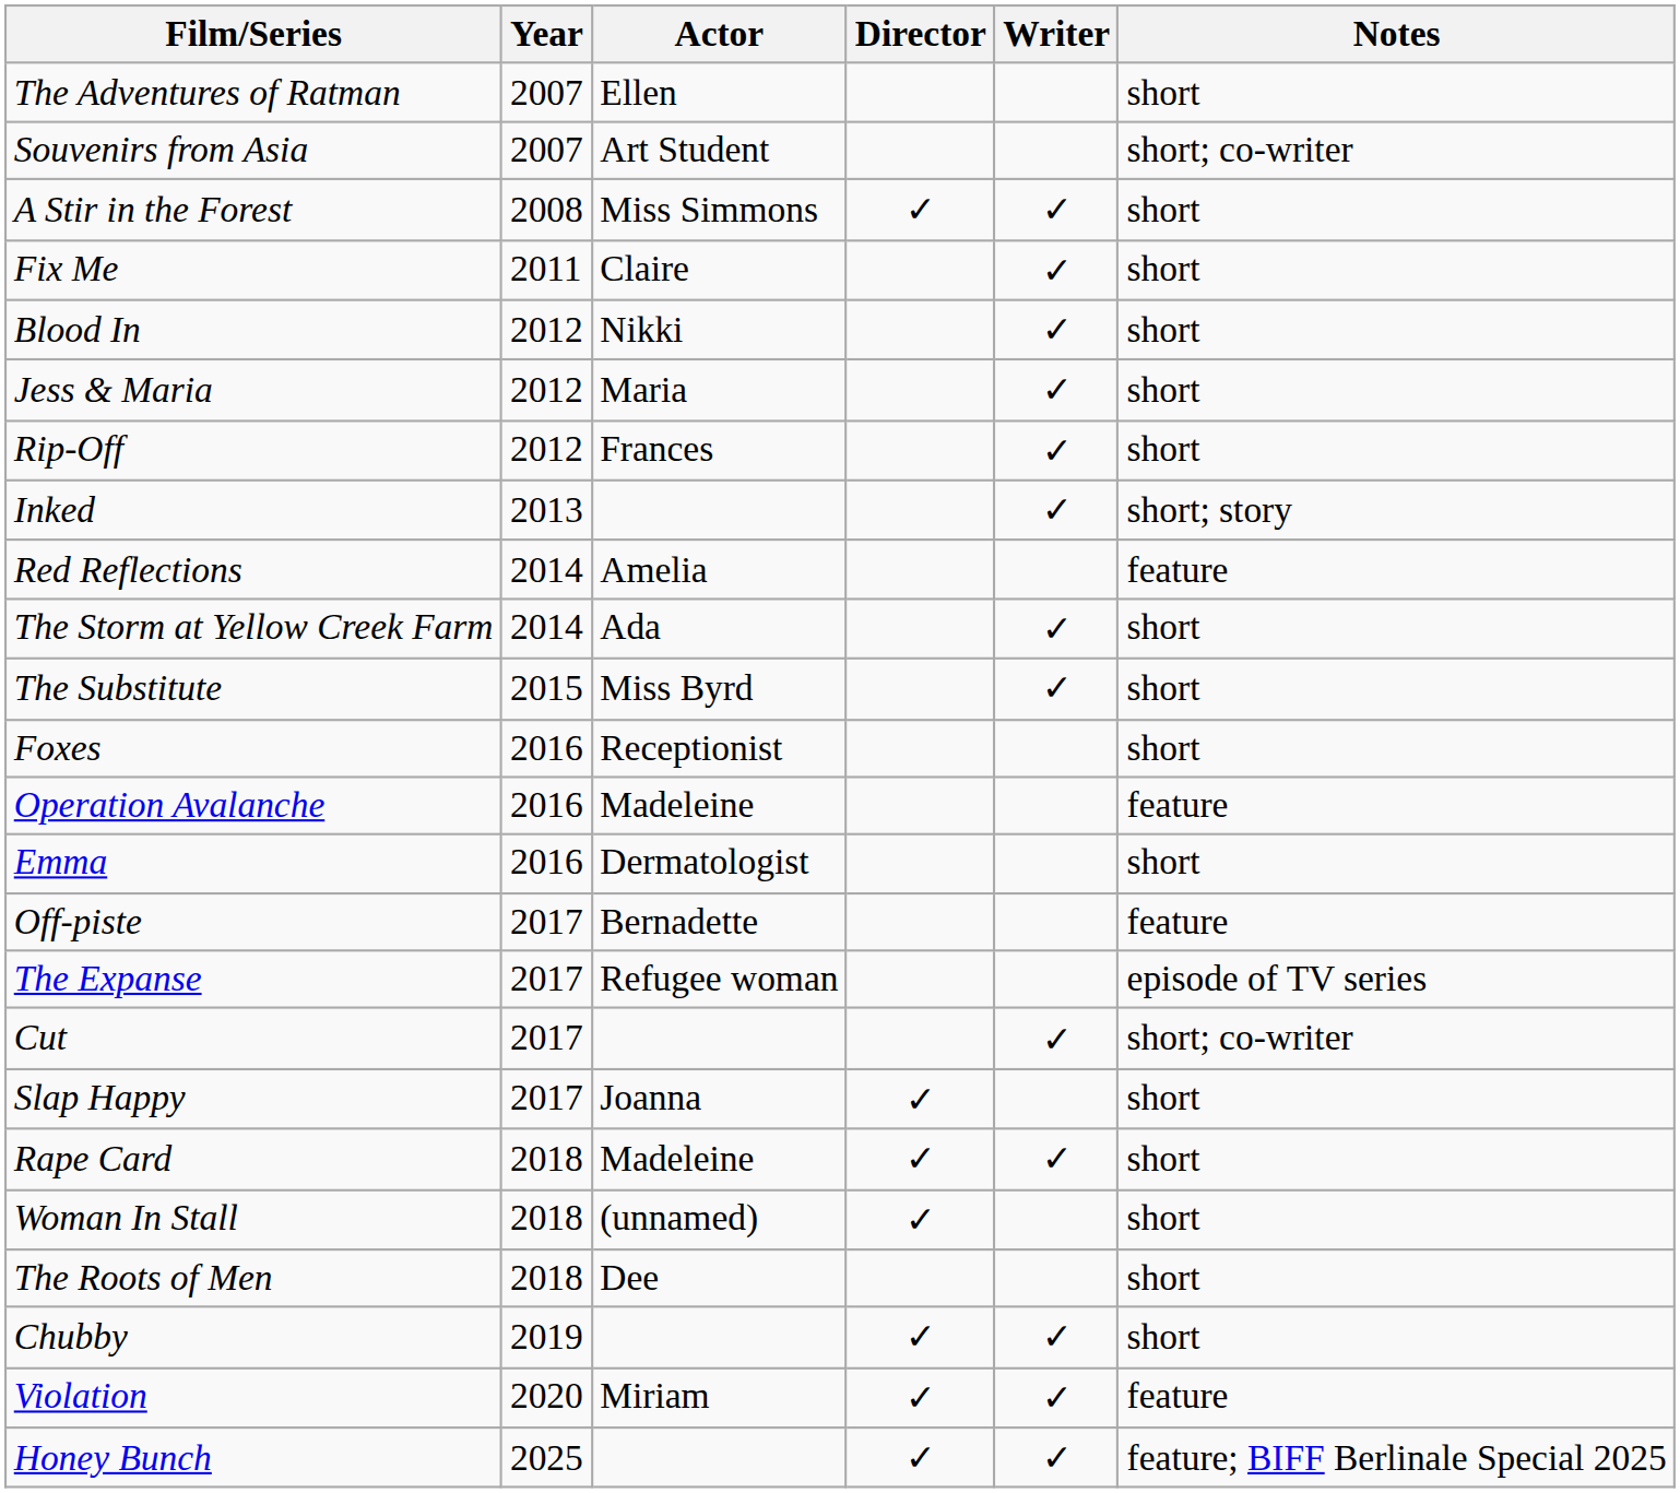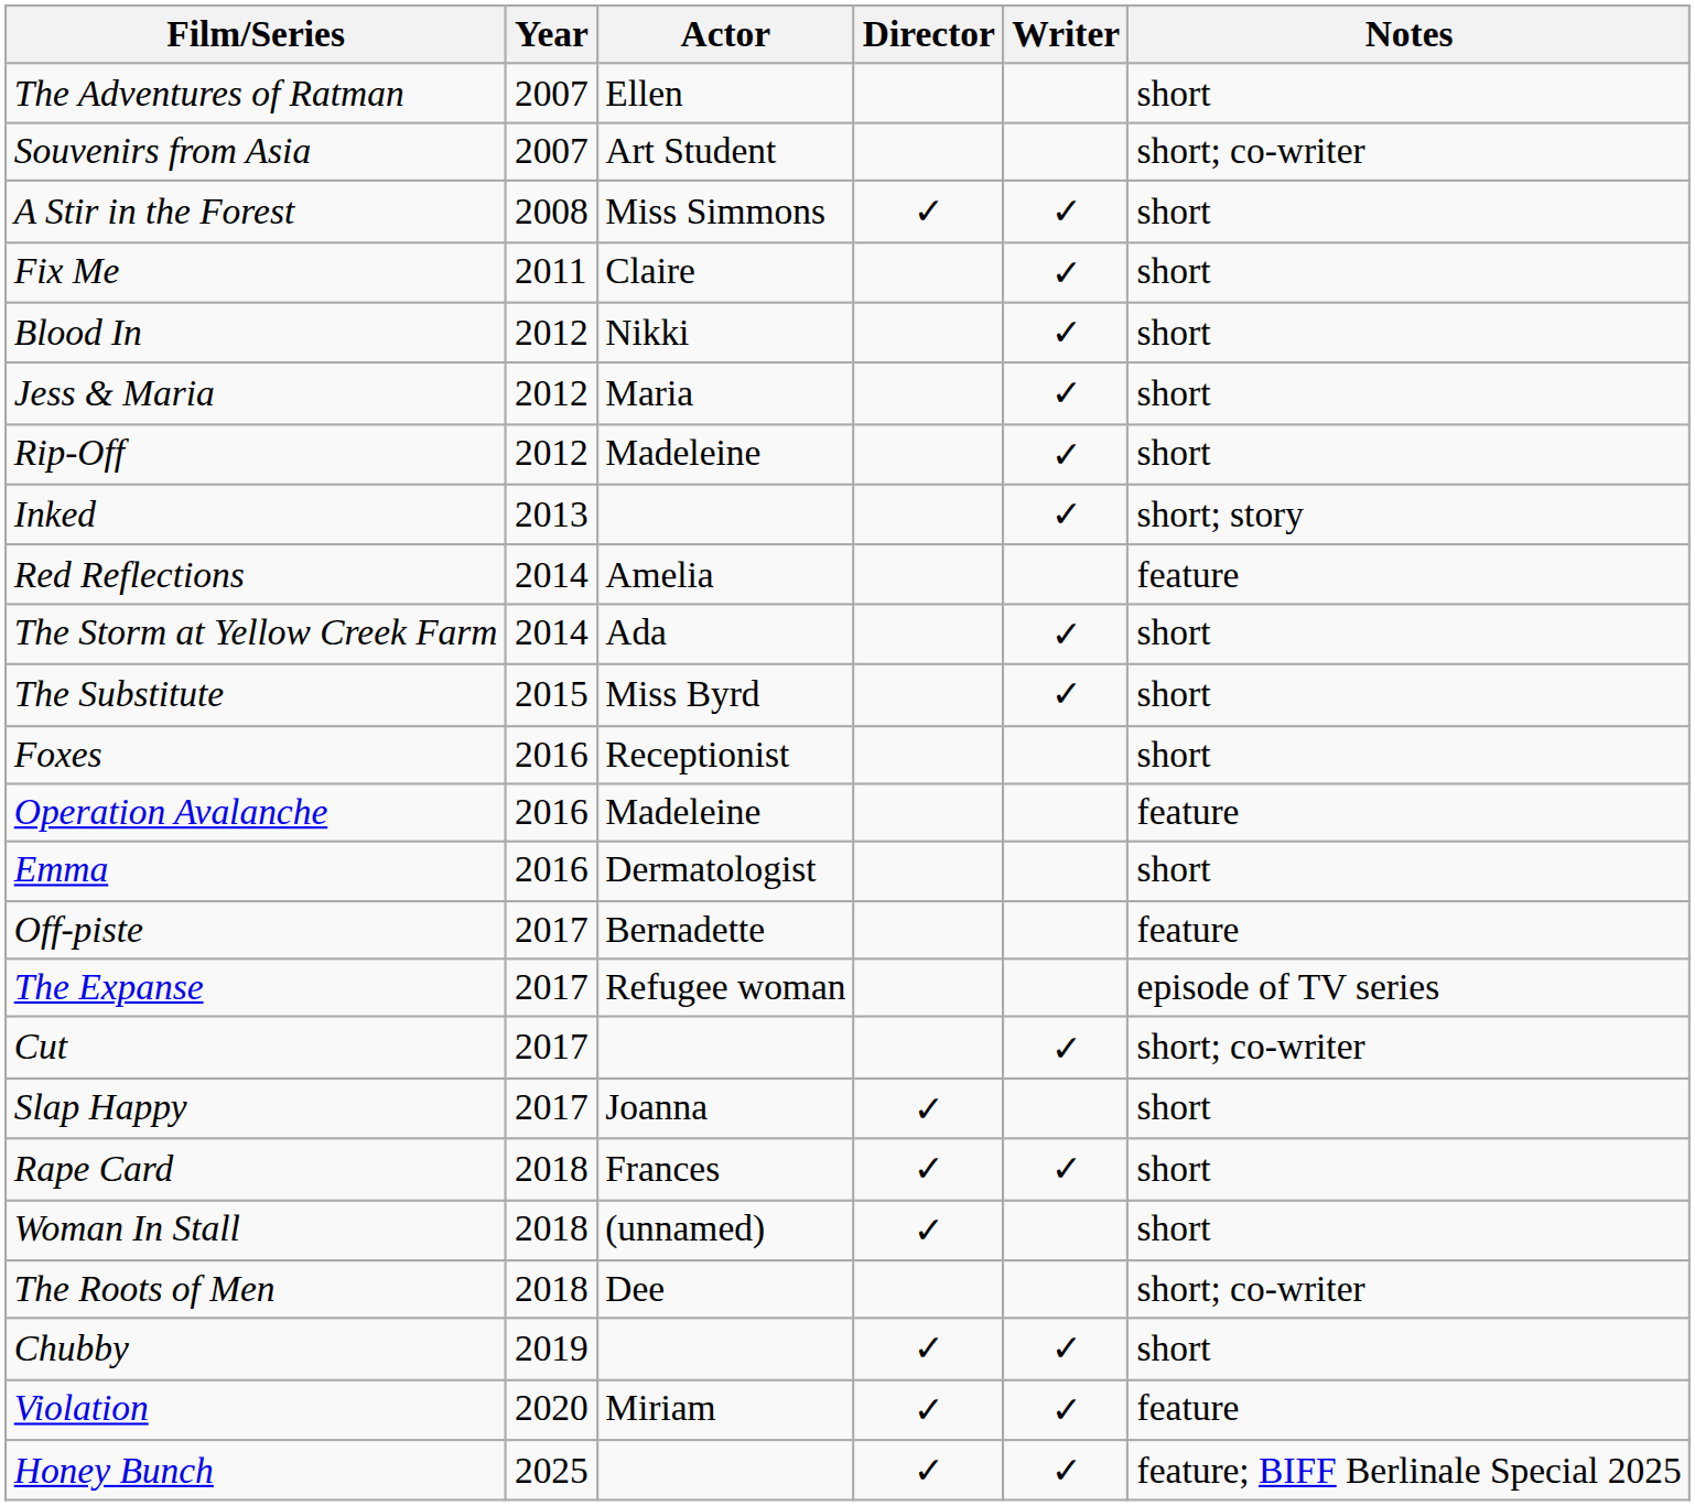Rip-Off | Actor: Frances -> Madeleine
Rape Card | Actor: Madeleine -> Frances
The Roots of Men | Notes: short -> short; co-writer
